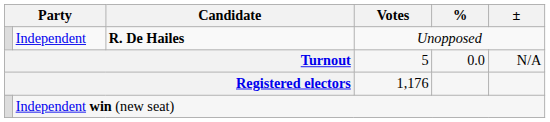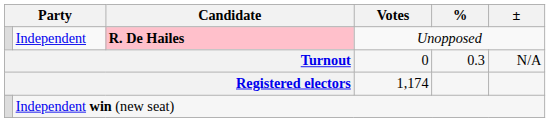Independent | Candidate: no background -> pink background
Turnout | Votes: 5 -> 0
Turnout | %: 0.0 -> 0.3
Registered electors | Votes: 1,176 -> 1,174
